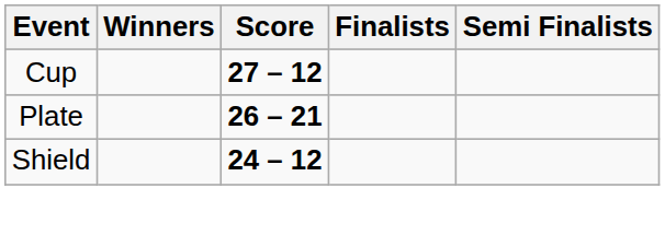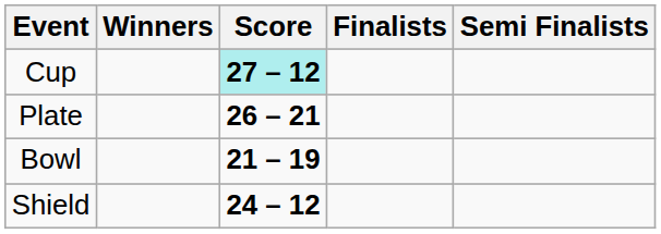Cup | Score: no background -> paleturquoise background
+ row: Bowl | 21 – 19
